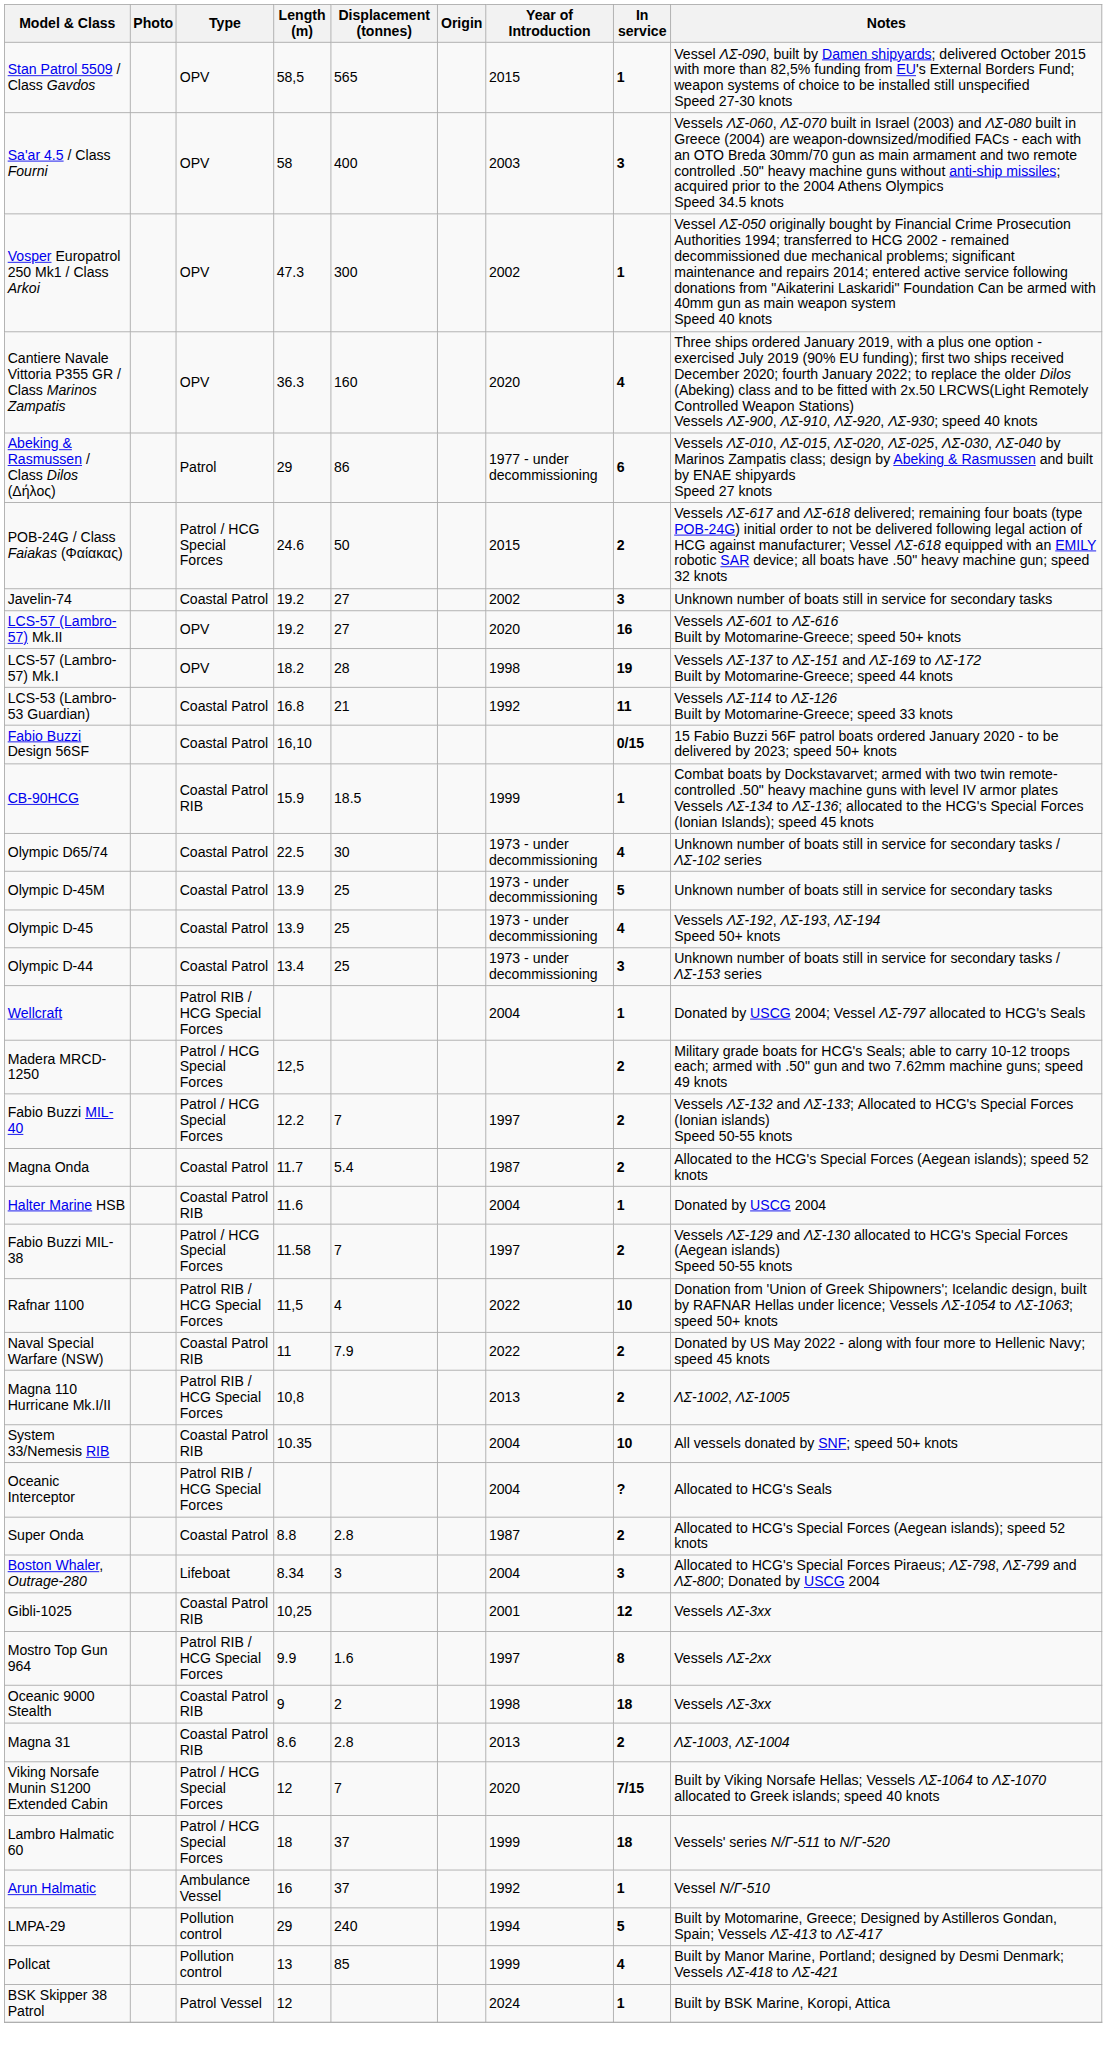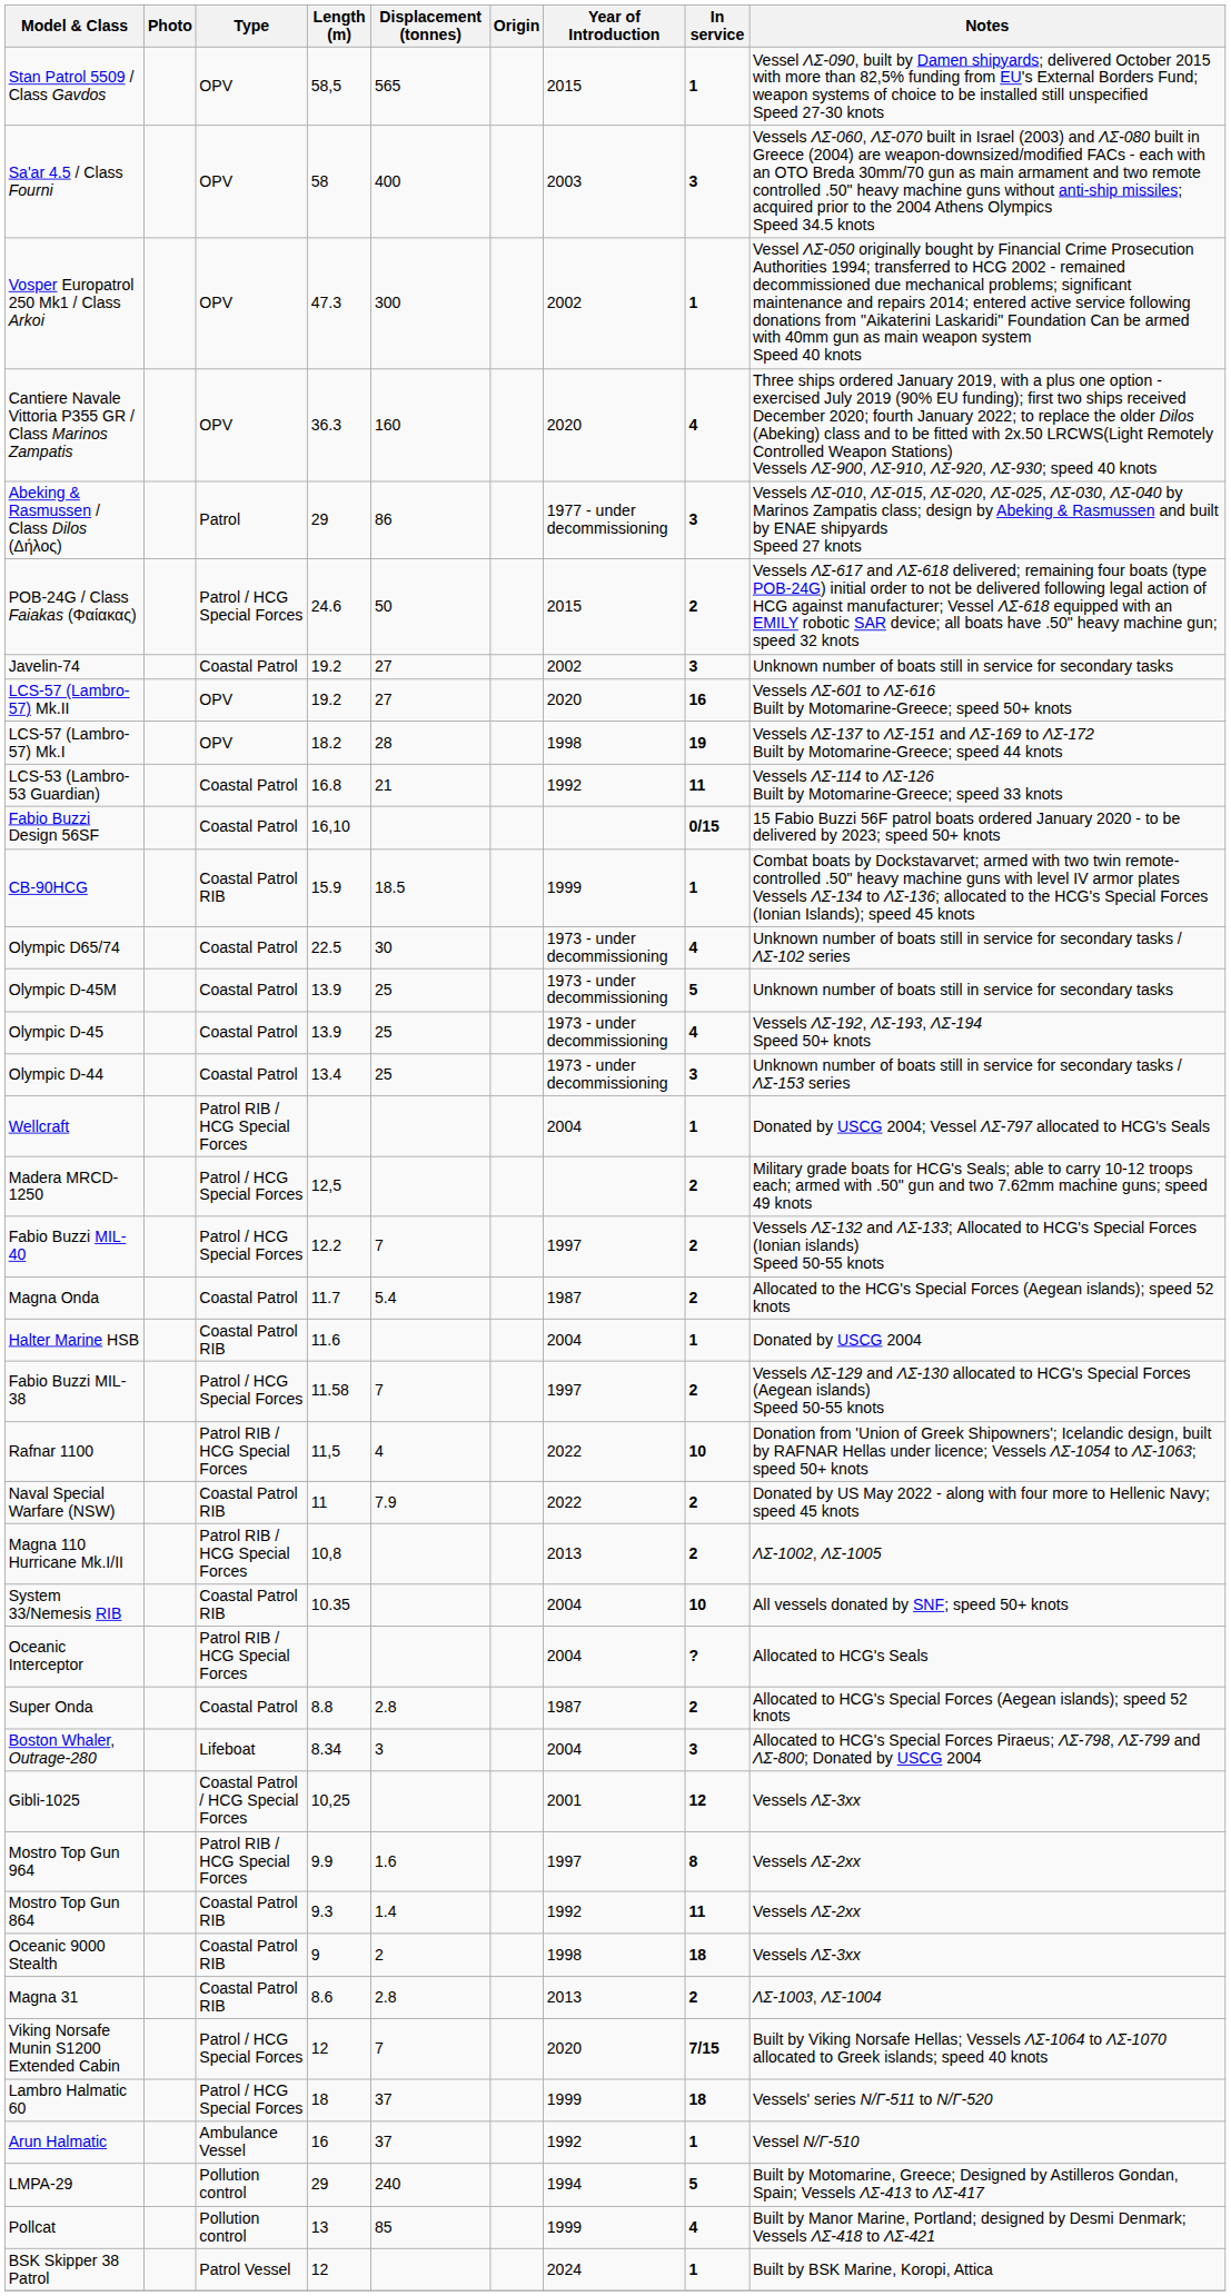Abeking & Rasmussen / Class Dilos (Δήλος) | In service: 6 -> 3
Gibli-1025 | Type: Coastal Patrol RIB -> Coastal Patrol / HCG Special Forces
+ row: Mostro Top Gun 864 | Coastal Patrol RIB | 9.3 | 1.4 | 1992 | 11 | Vessels ΛΣ-2xx
